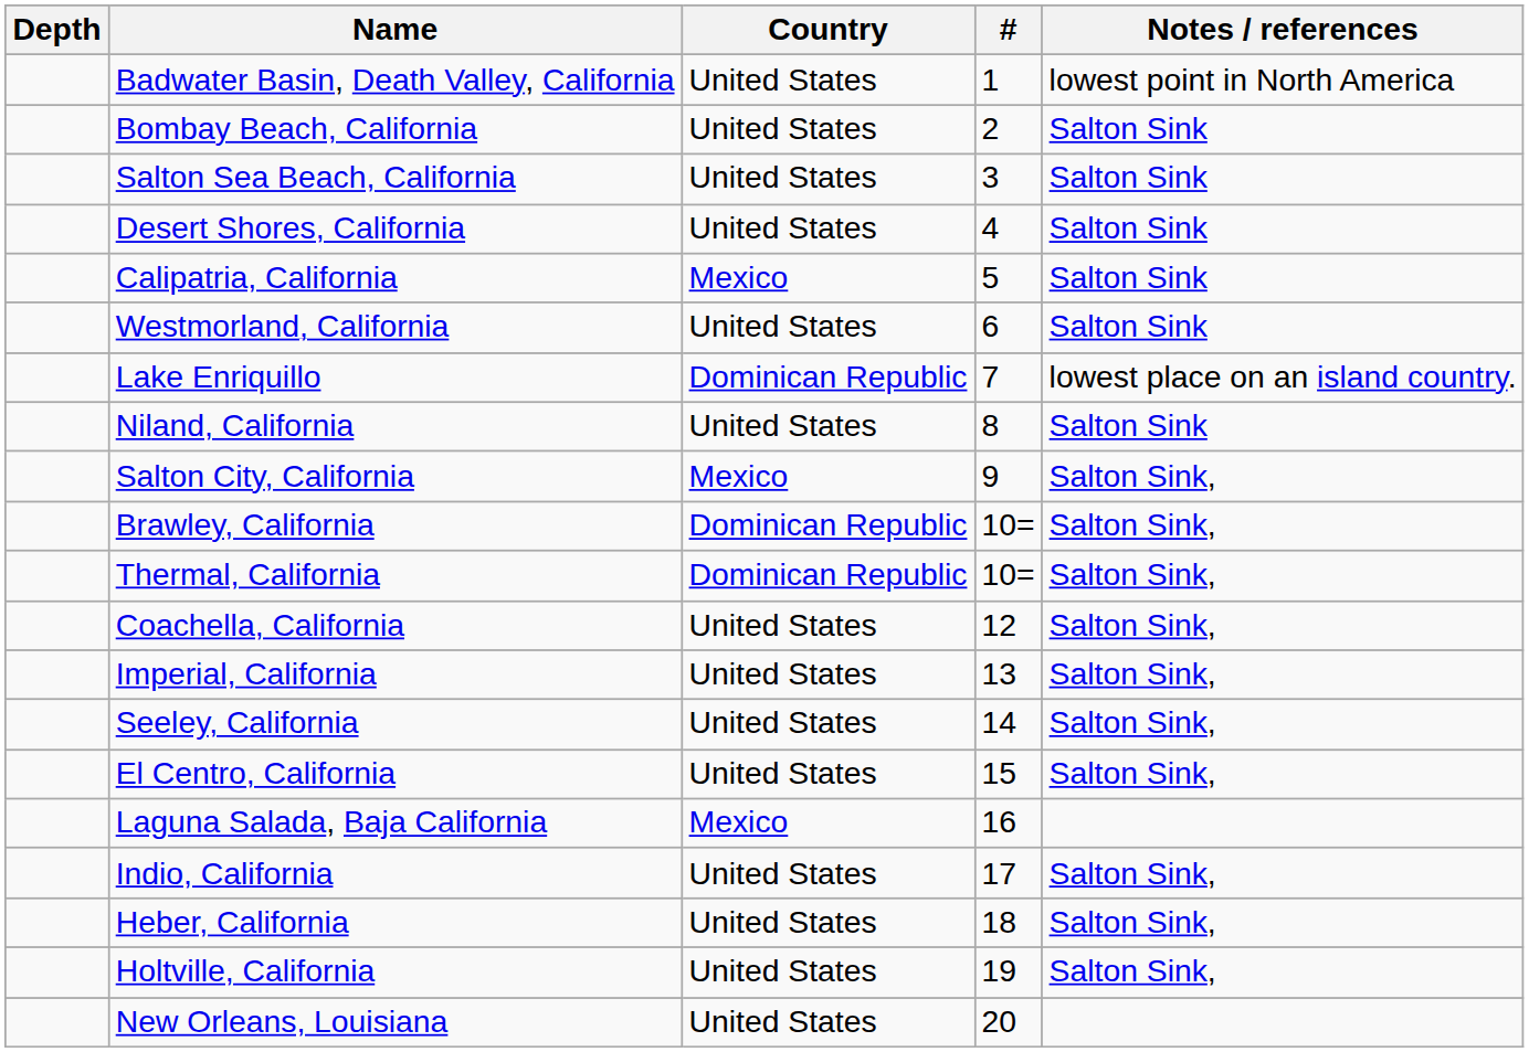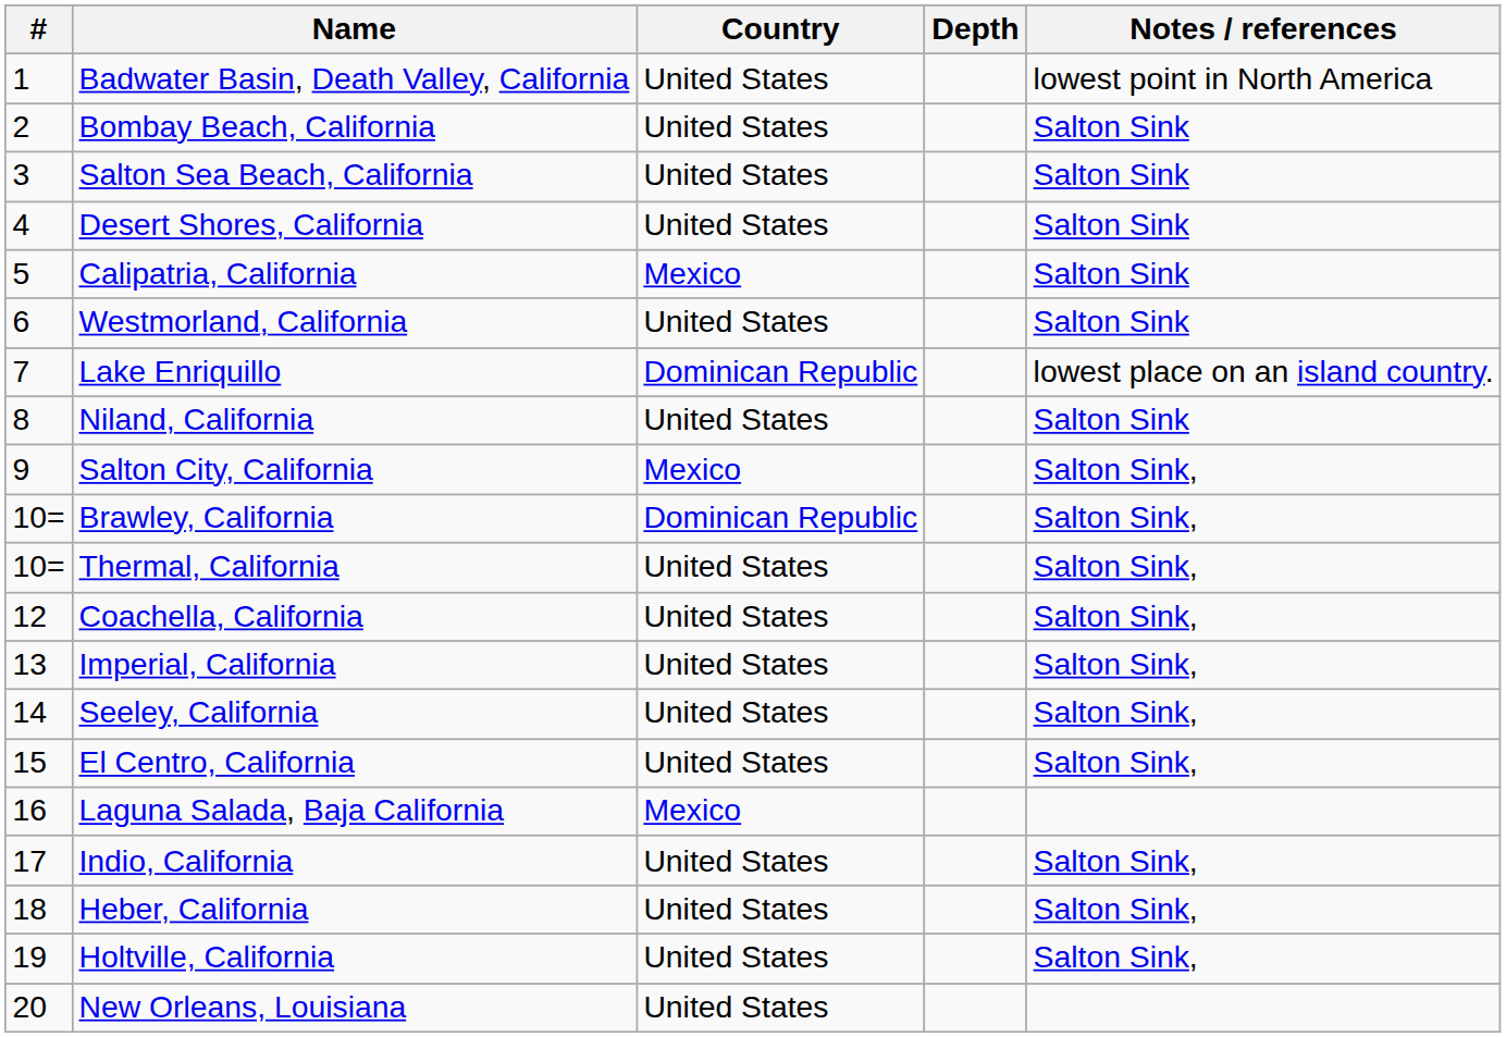columns swapped: # <-> Depth
Thermal, California | Country: Dominican Republic -> United States
